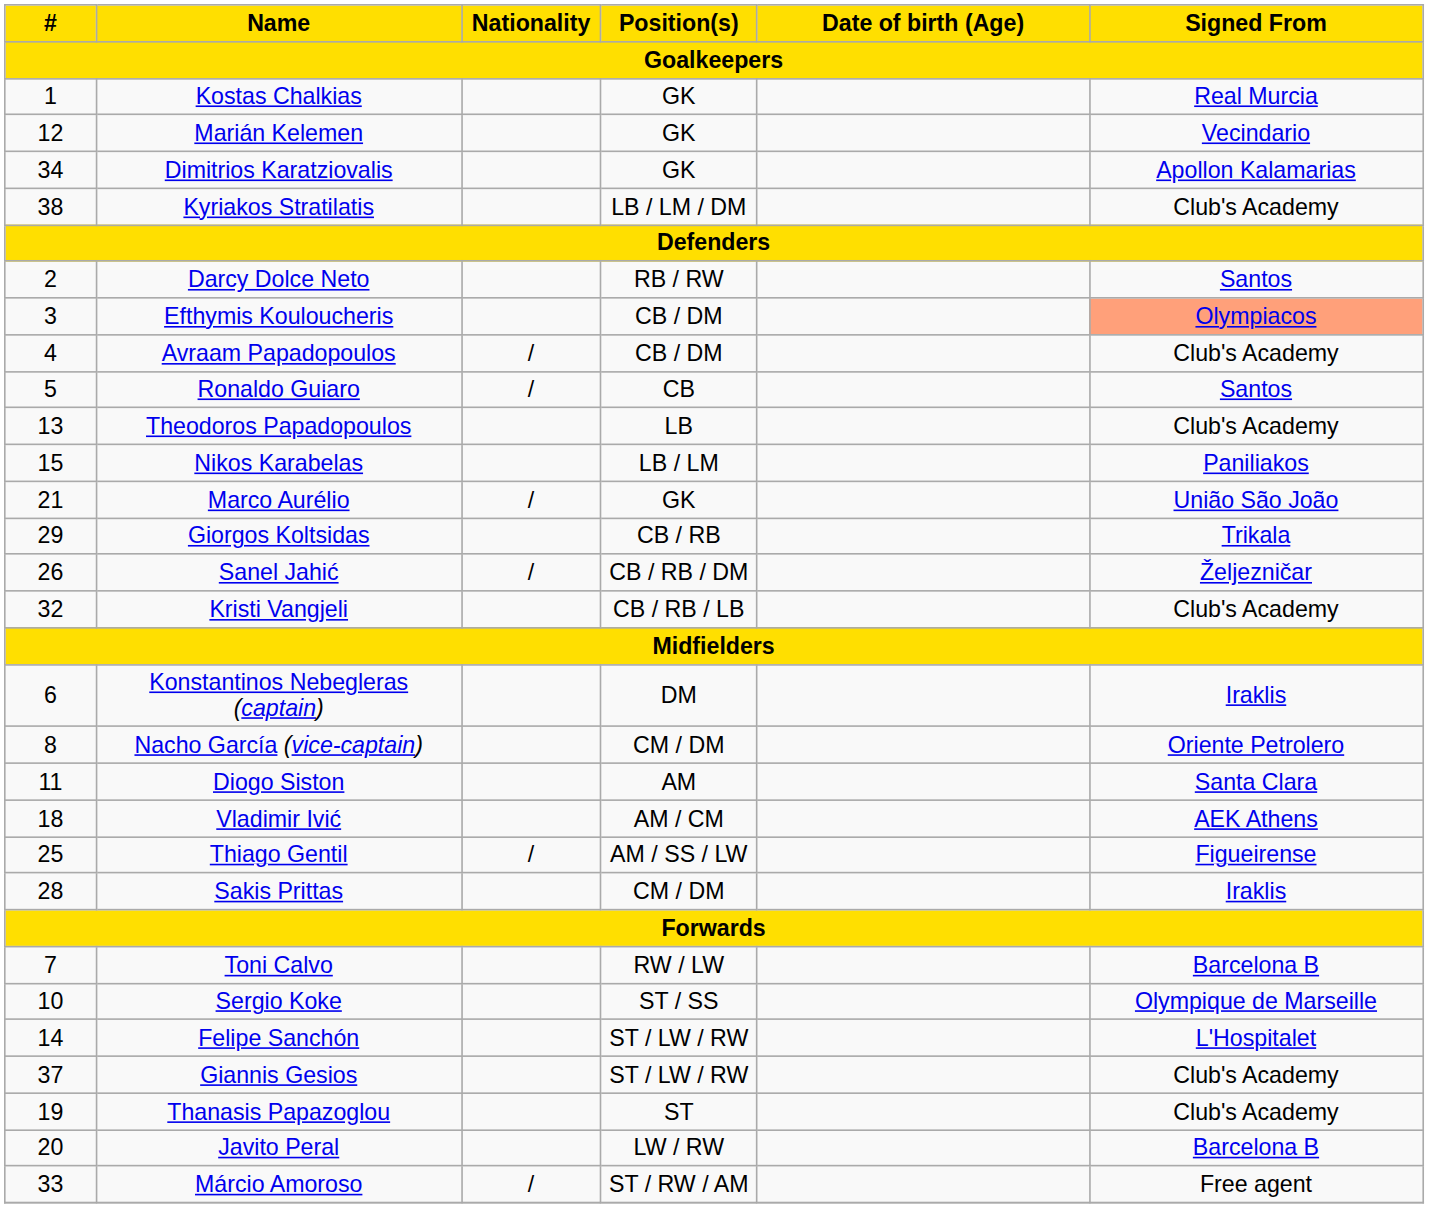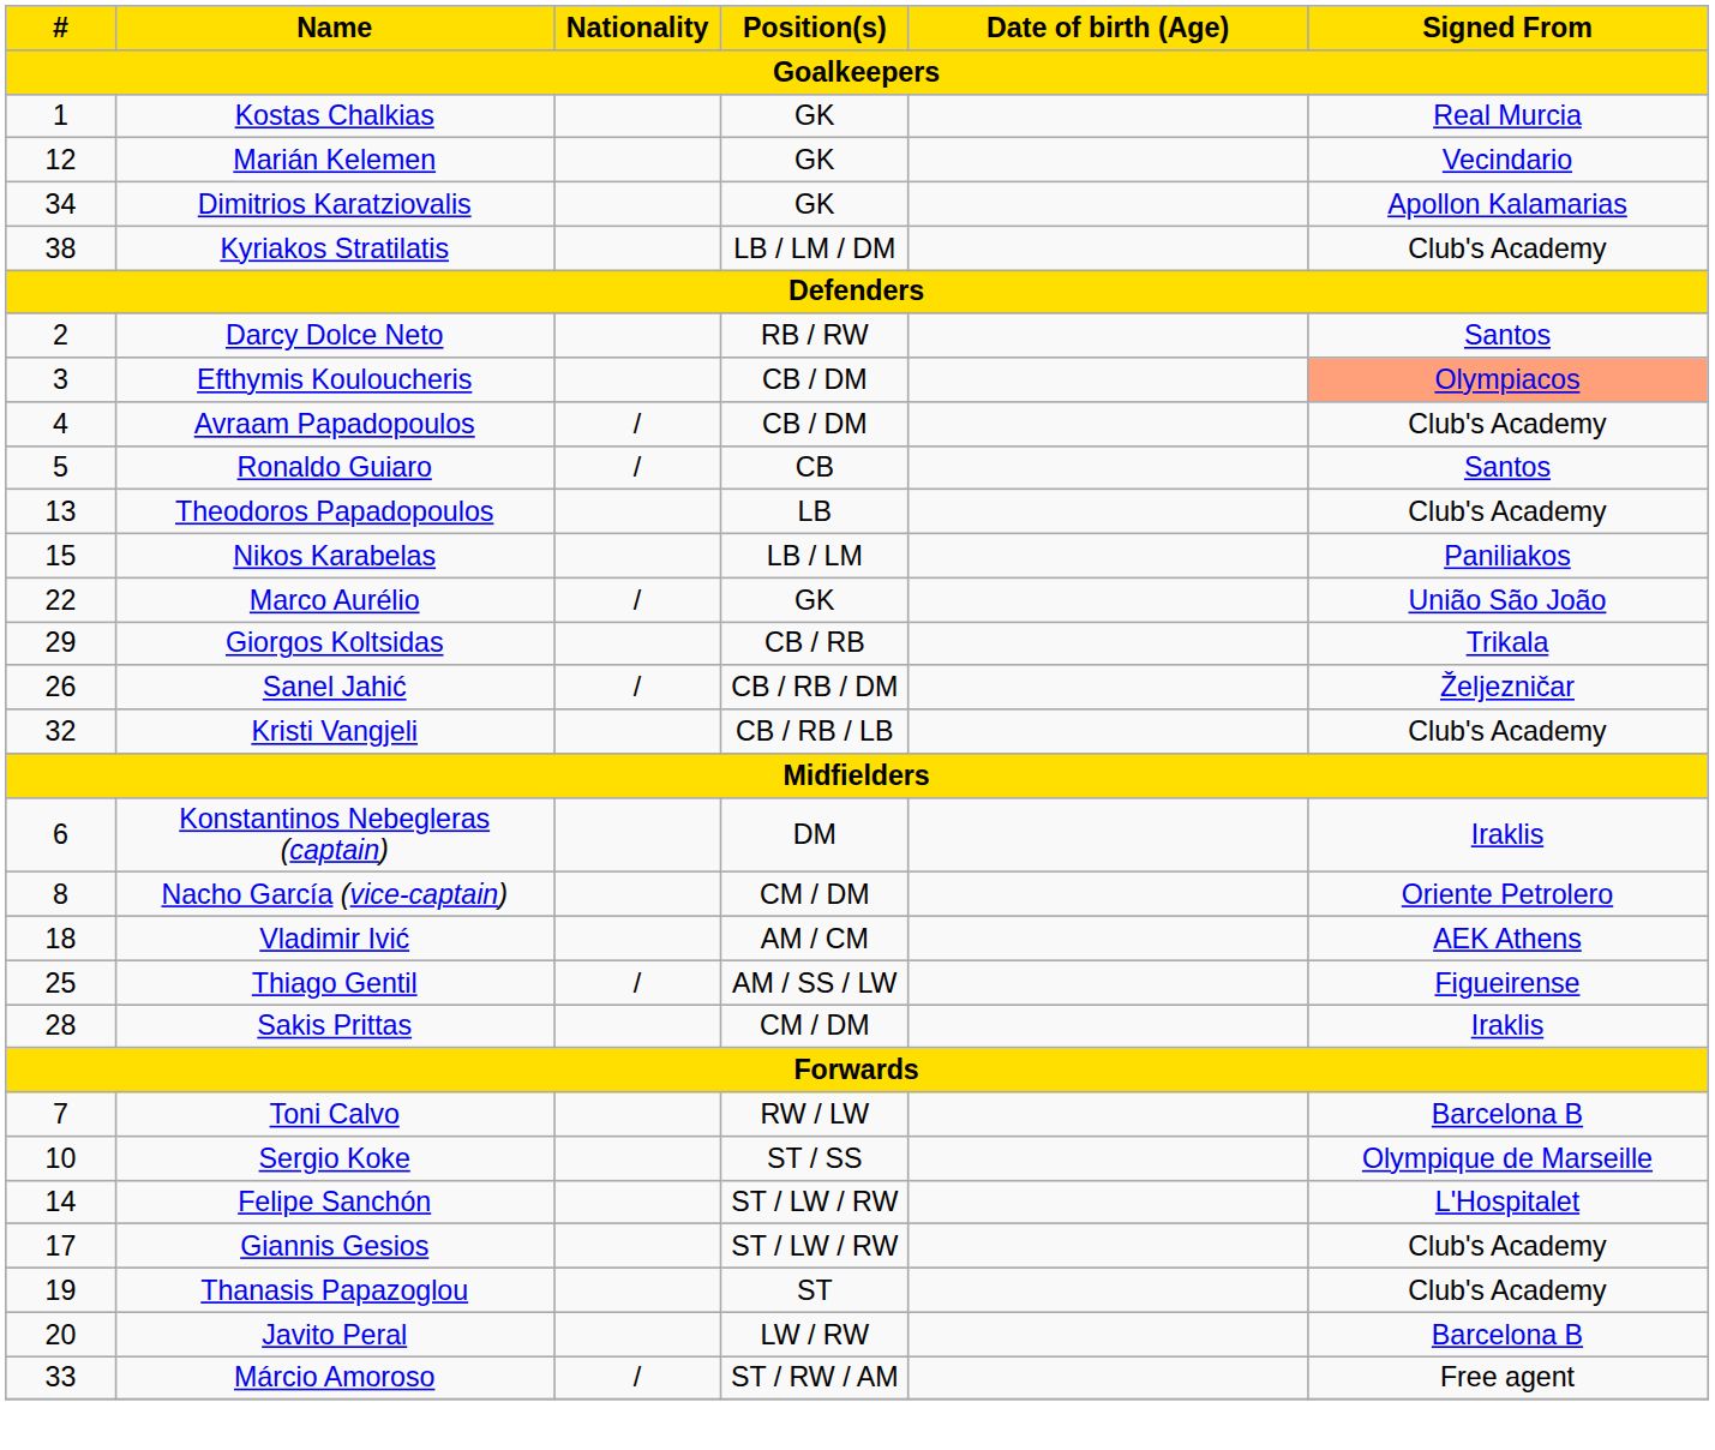Marco Aurélio | #: 21 -> 22
- row: 11 | Diogo Siston | AM | Santa Clara
Giannis Gesios | #: 37 -> 17
